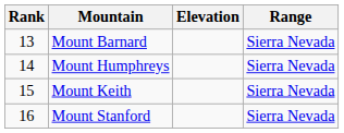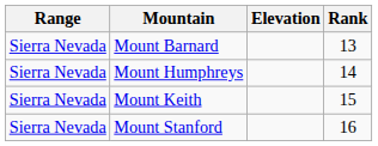columns swapped: Rank <-> Range
